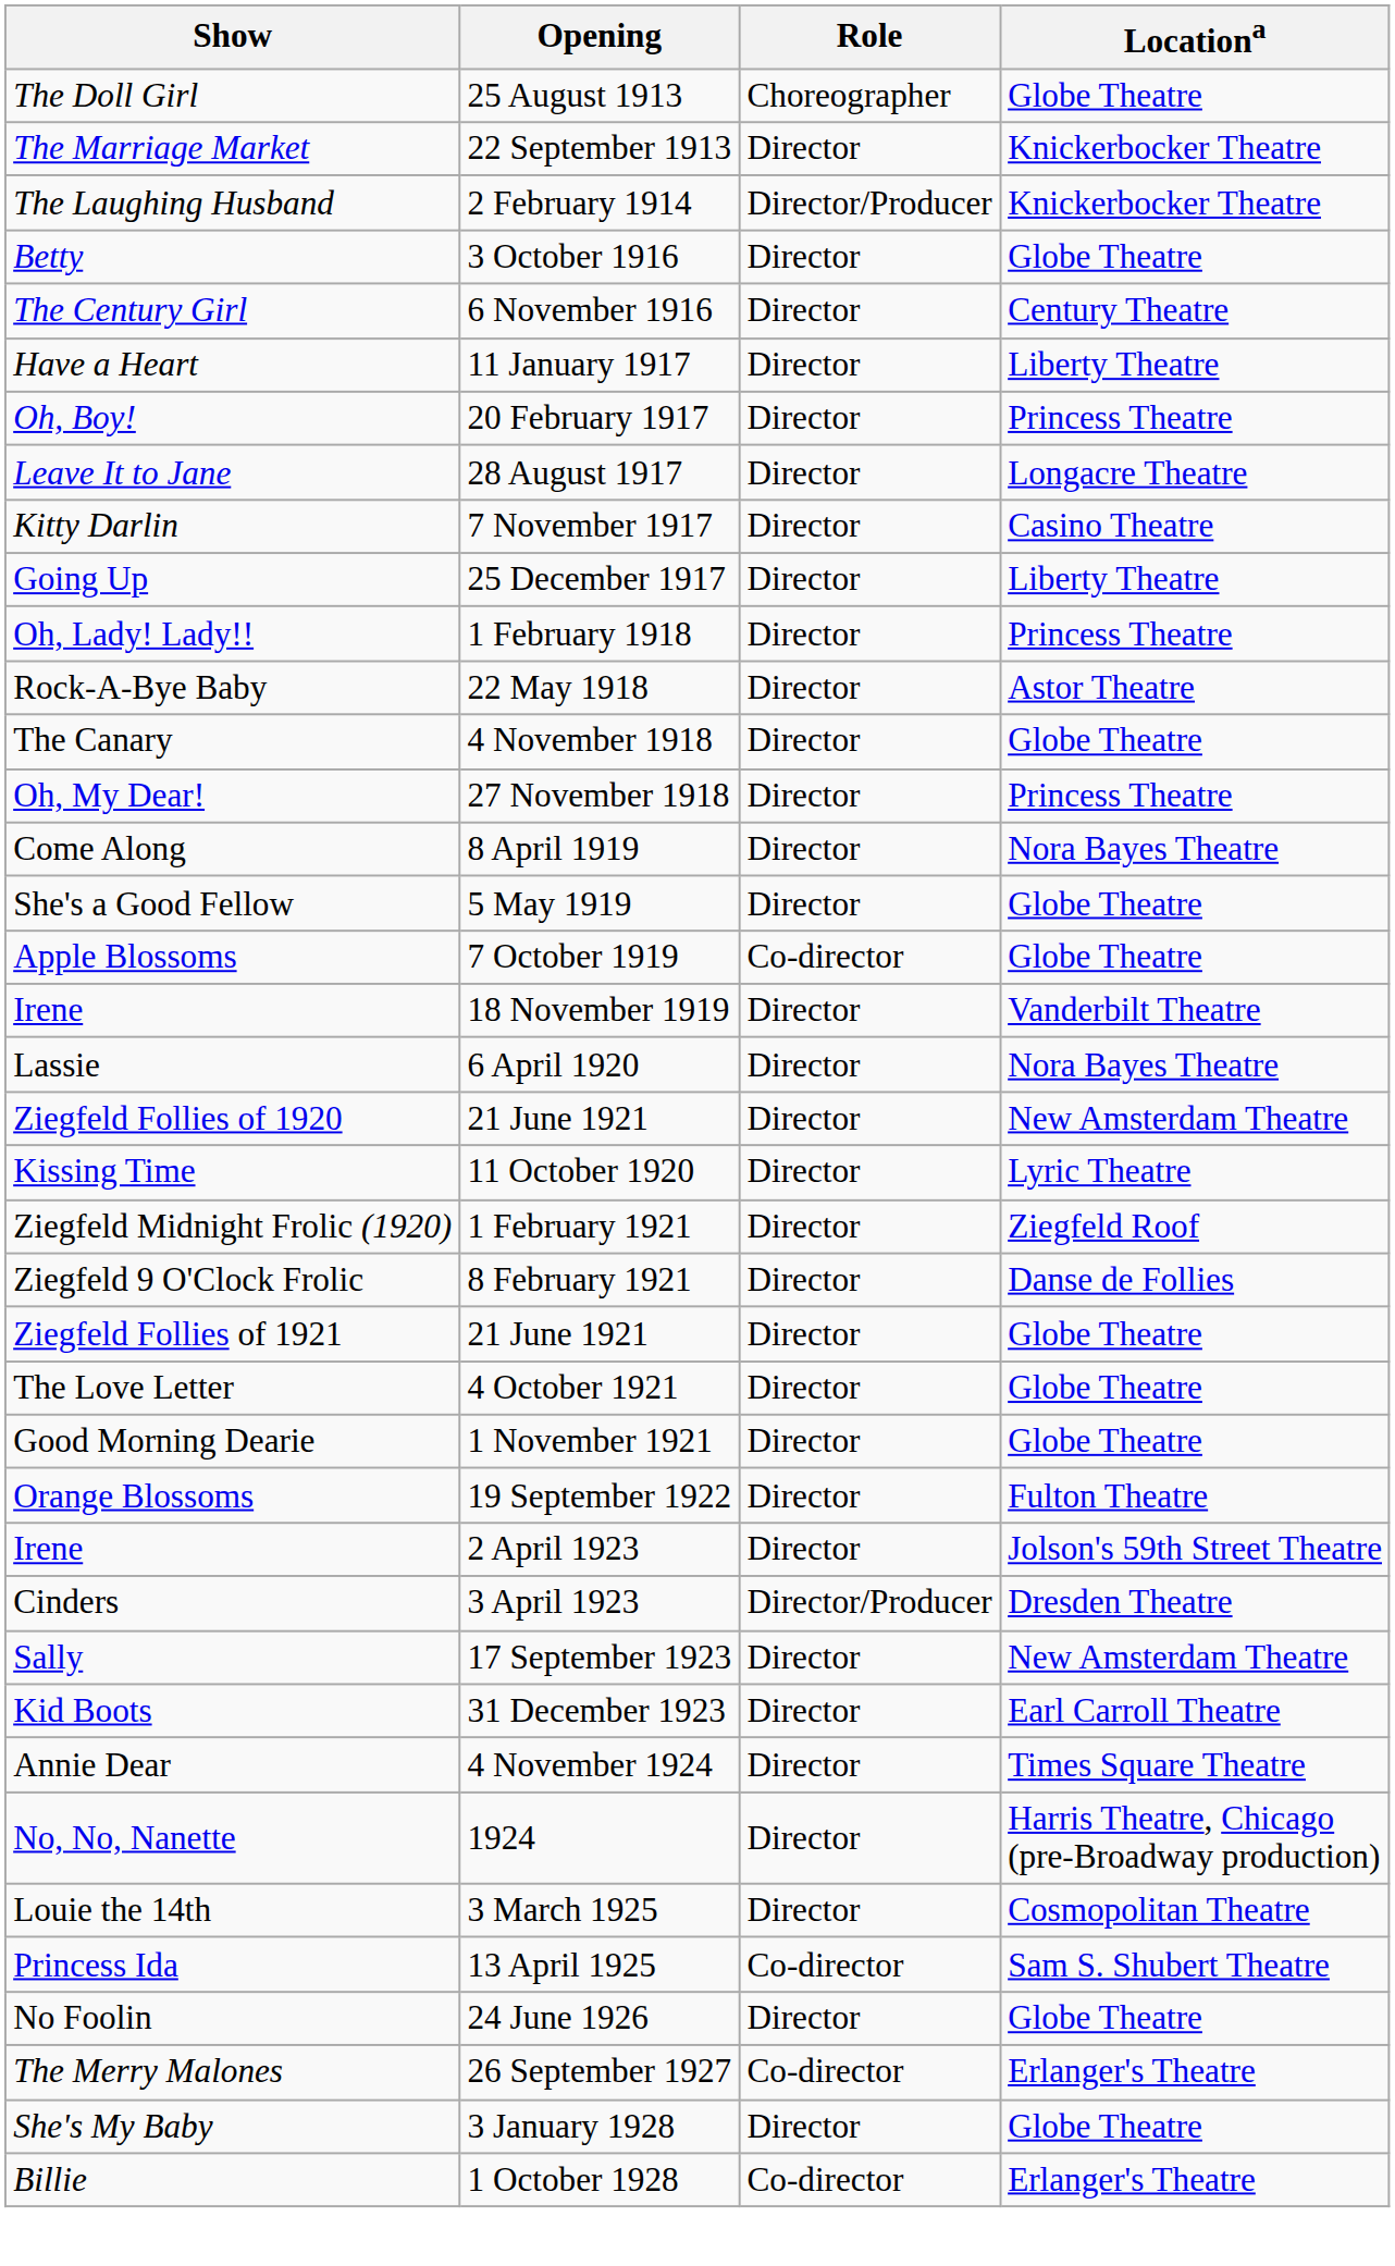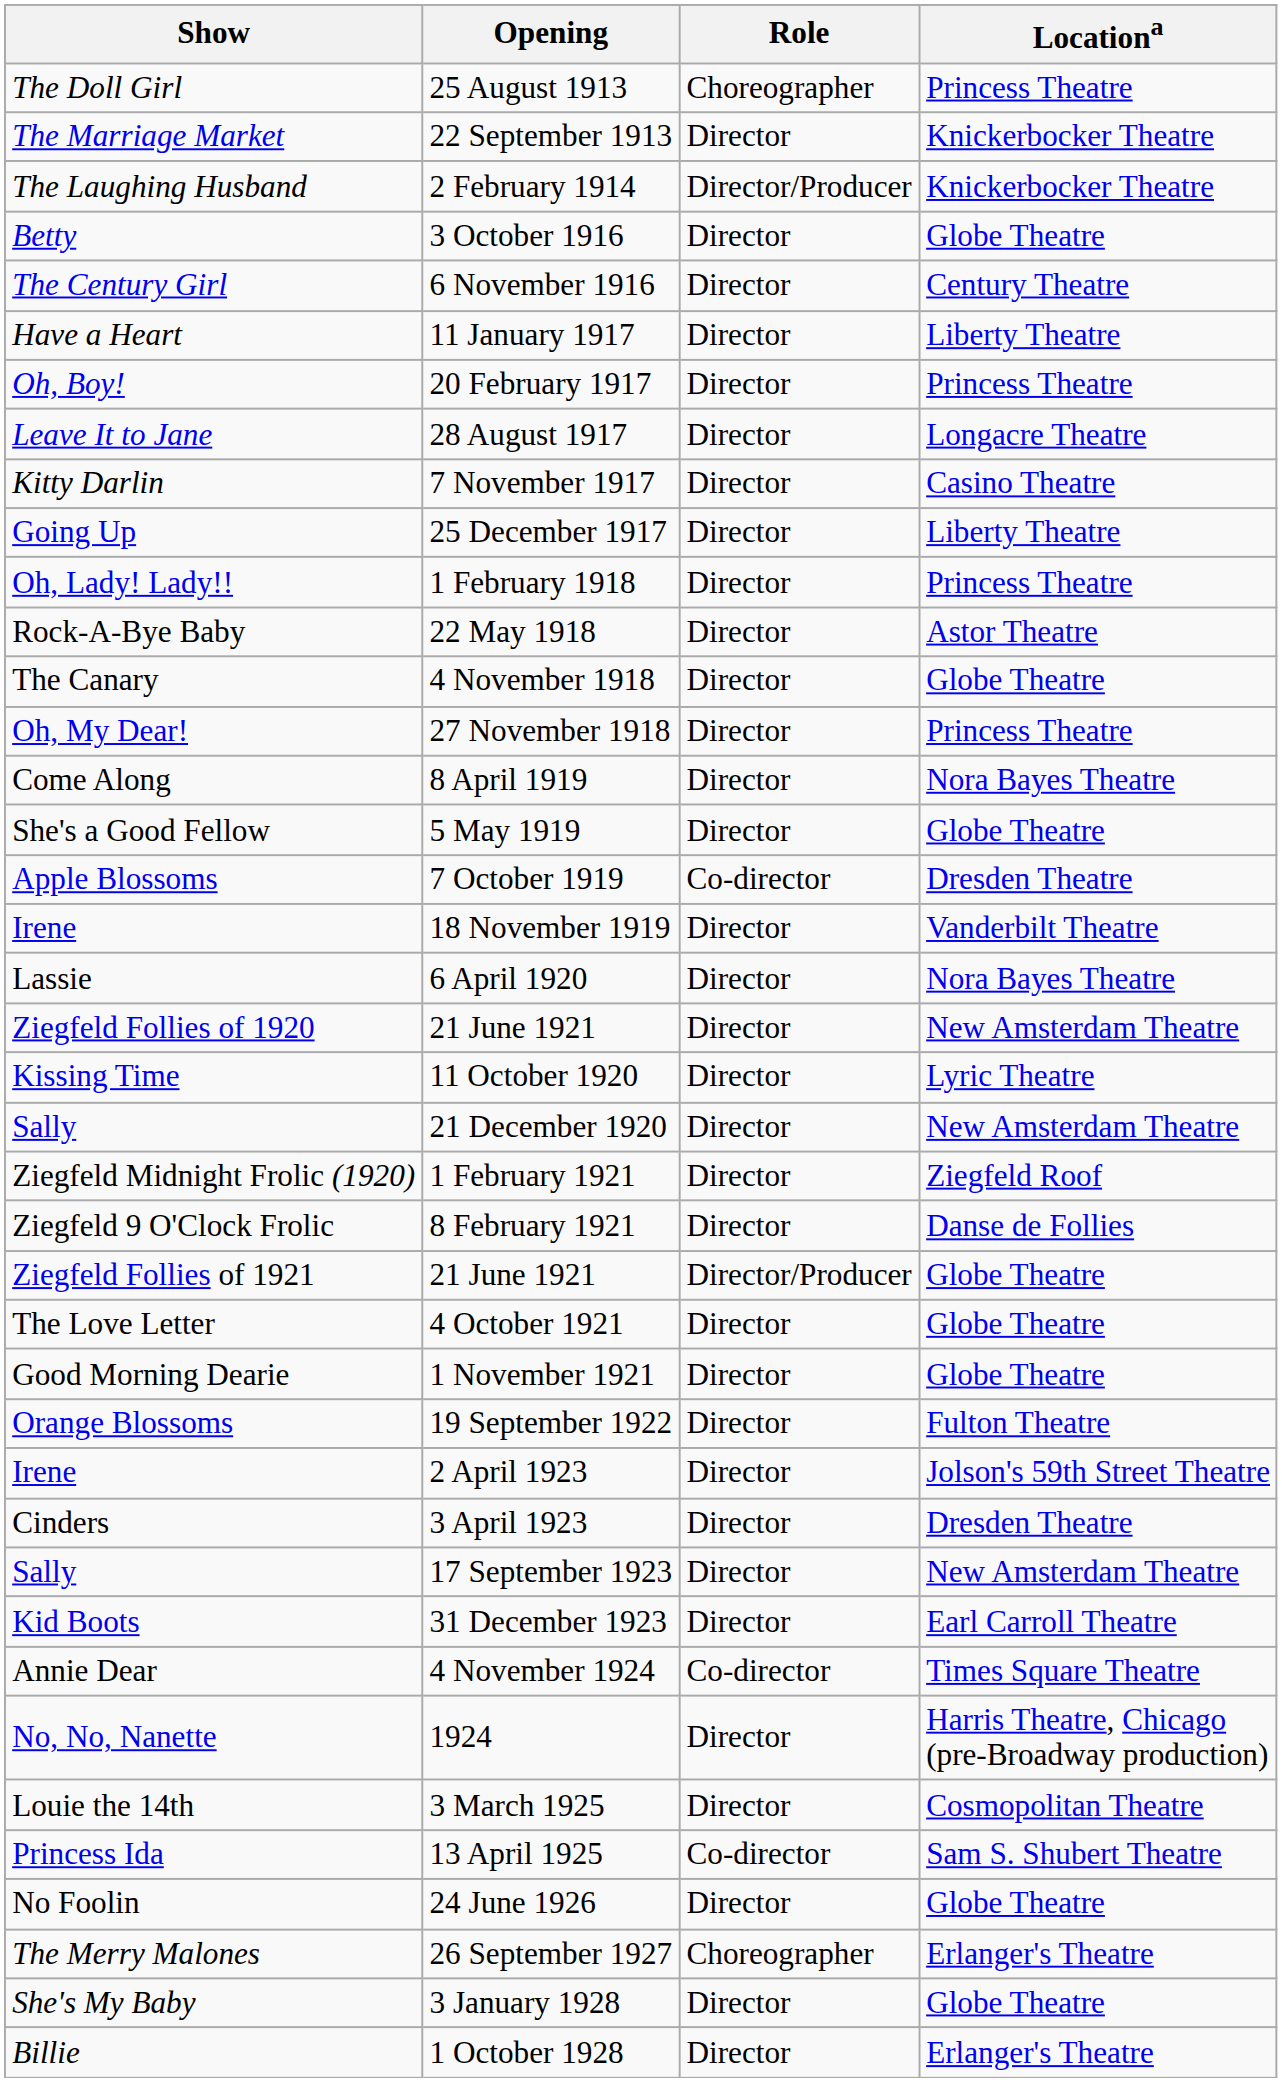25 August 1913 | Locationa: Globe Theatre -> Princess Theatre
7 October 1919 | Locationa: Globe Theatre -> Dresden Theatre
+ row: Sally | 21 December 1920 | Director | New Amsterdam Theatre
Ziegfeld Follies of 1921 / 21 June 1921 | Role: Director -> Director/Producer
3 April 1923 | Role: Director/Producer -> Director
4 November 1924 | Role: Director -> Co-director
26 September 1927 | Role: Co-director -> Choreographer
1 October 1928 | Role: Co-director -> Director
